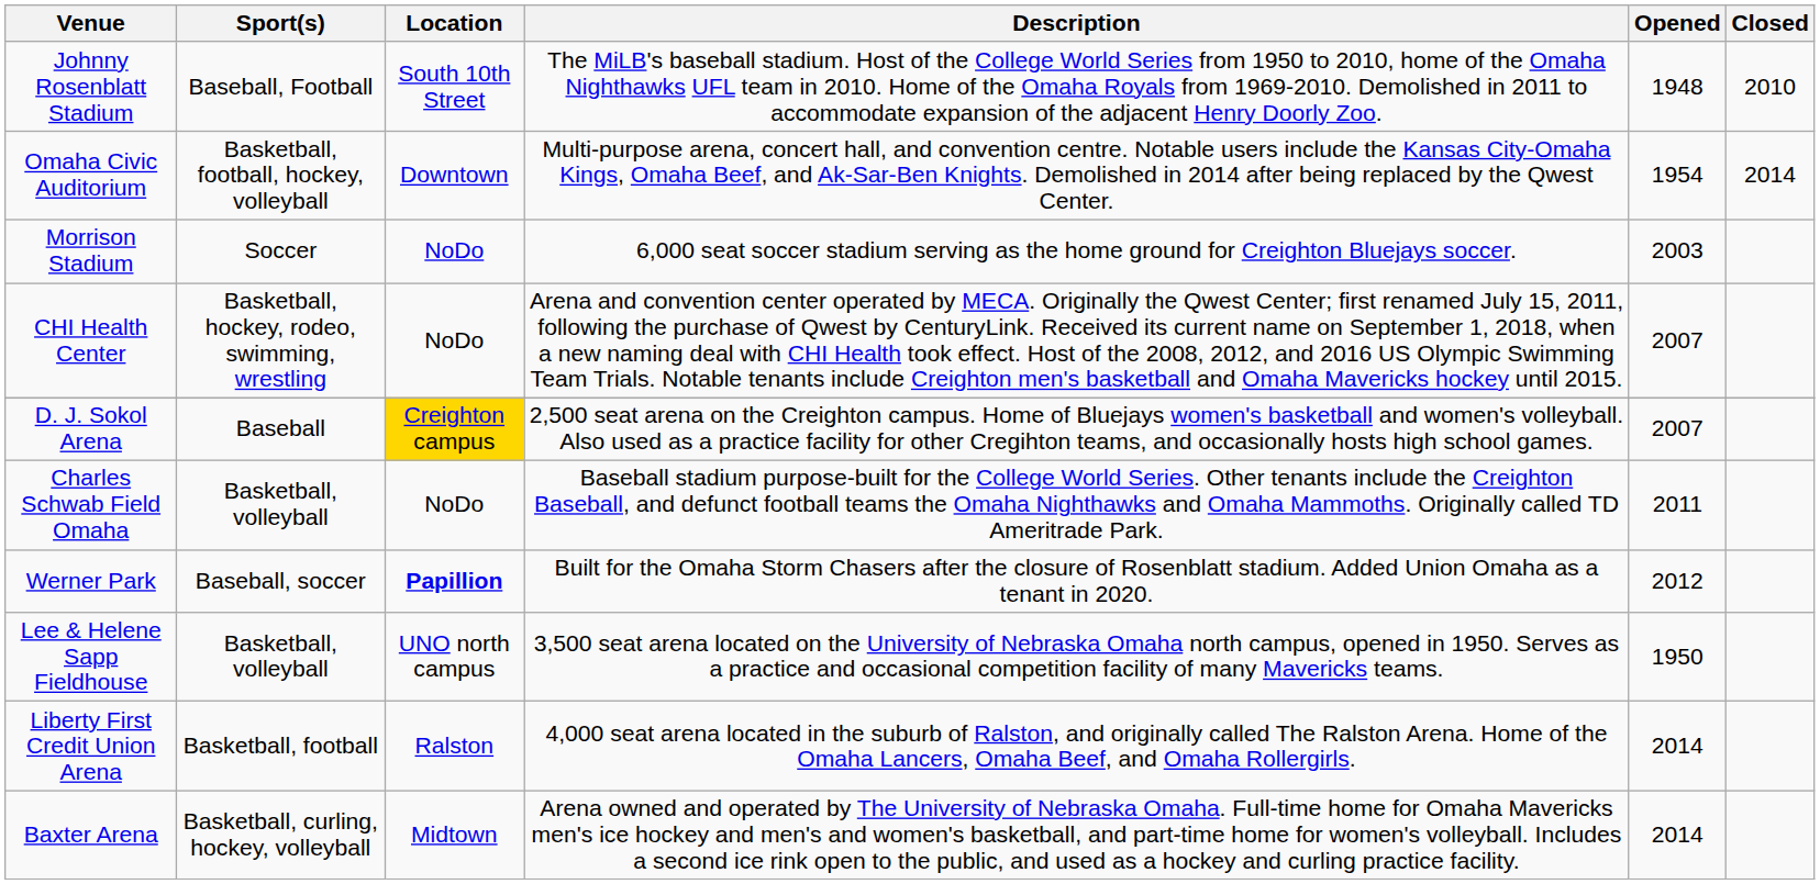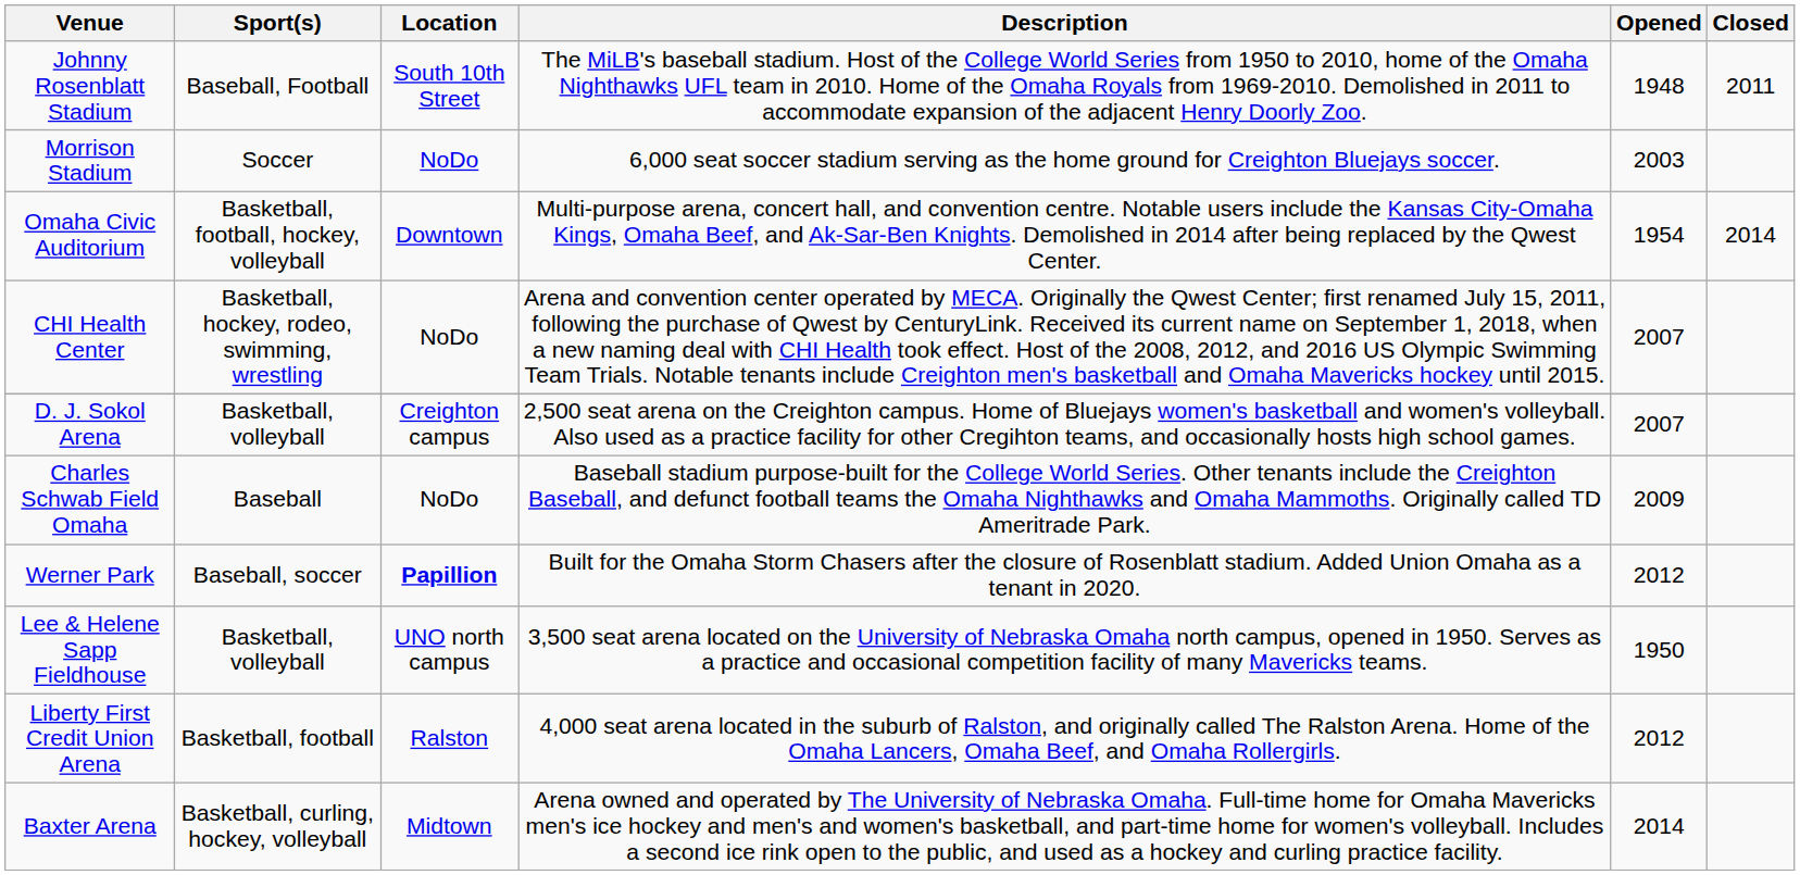Johnny Rosenblatt Stadium | Closed: 2010 -> 2011
rows swapped: Morrison Stadium <-> Omaha Civic Auditorium
D. J. Sokol Arena | Sport(s): Baseball -> Basketball, volleyball
D. J. Sokol Arena | Location: gold background -> no background
Charles Schwab Field Omaha | Sport(s): Basketball, volleyball -> Baseball
Charles Schwab Field Omaha | Opened: 2011 -> 2009
Liberty First Credit Union Arena | Opened: 2014 -> 2012
